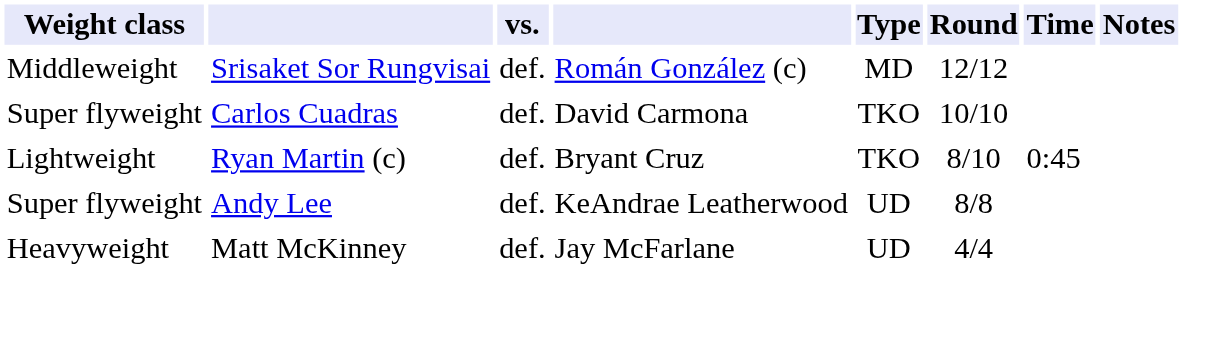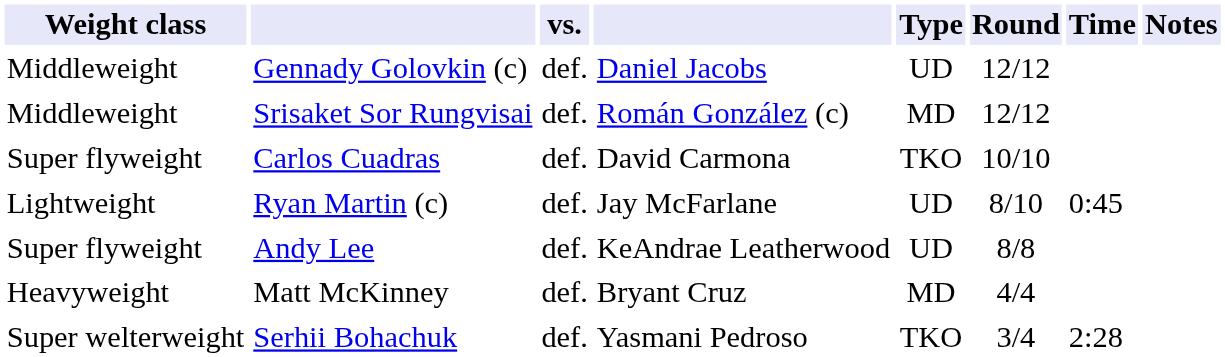+ row: Middleweight | Gennady Golovkin (c) | def. | Daniel Jacobs | UD | 12/12
Ryan Martin (c) | column 4: Bryant Cruz -> Jay McFarlane
Ryan Martin (c) | Type: TKO -> UD
Matt McKinney | column 4: Jay McFarlane -> Bryant Cruz
Matt McKinney | Type: UD -> MD
+ row: Super welterweight | Serhii Bohachuk | def. | Yasmani Pedroso | TKO | 3/4 | 2:28
